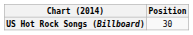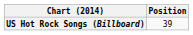US Hot Rock Songs (Billboard) | Position: 30 -> 39
